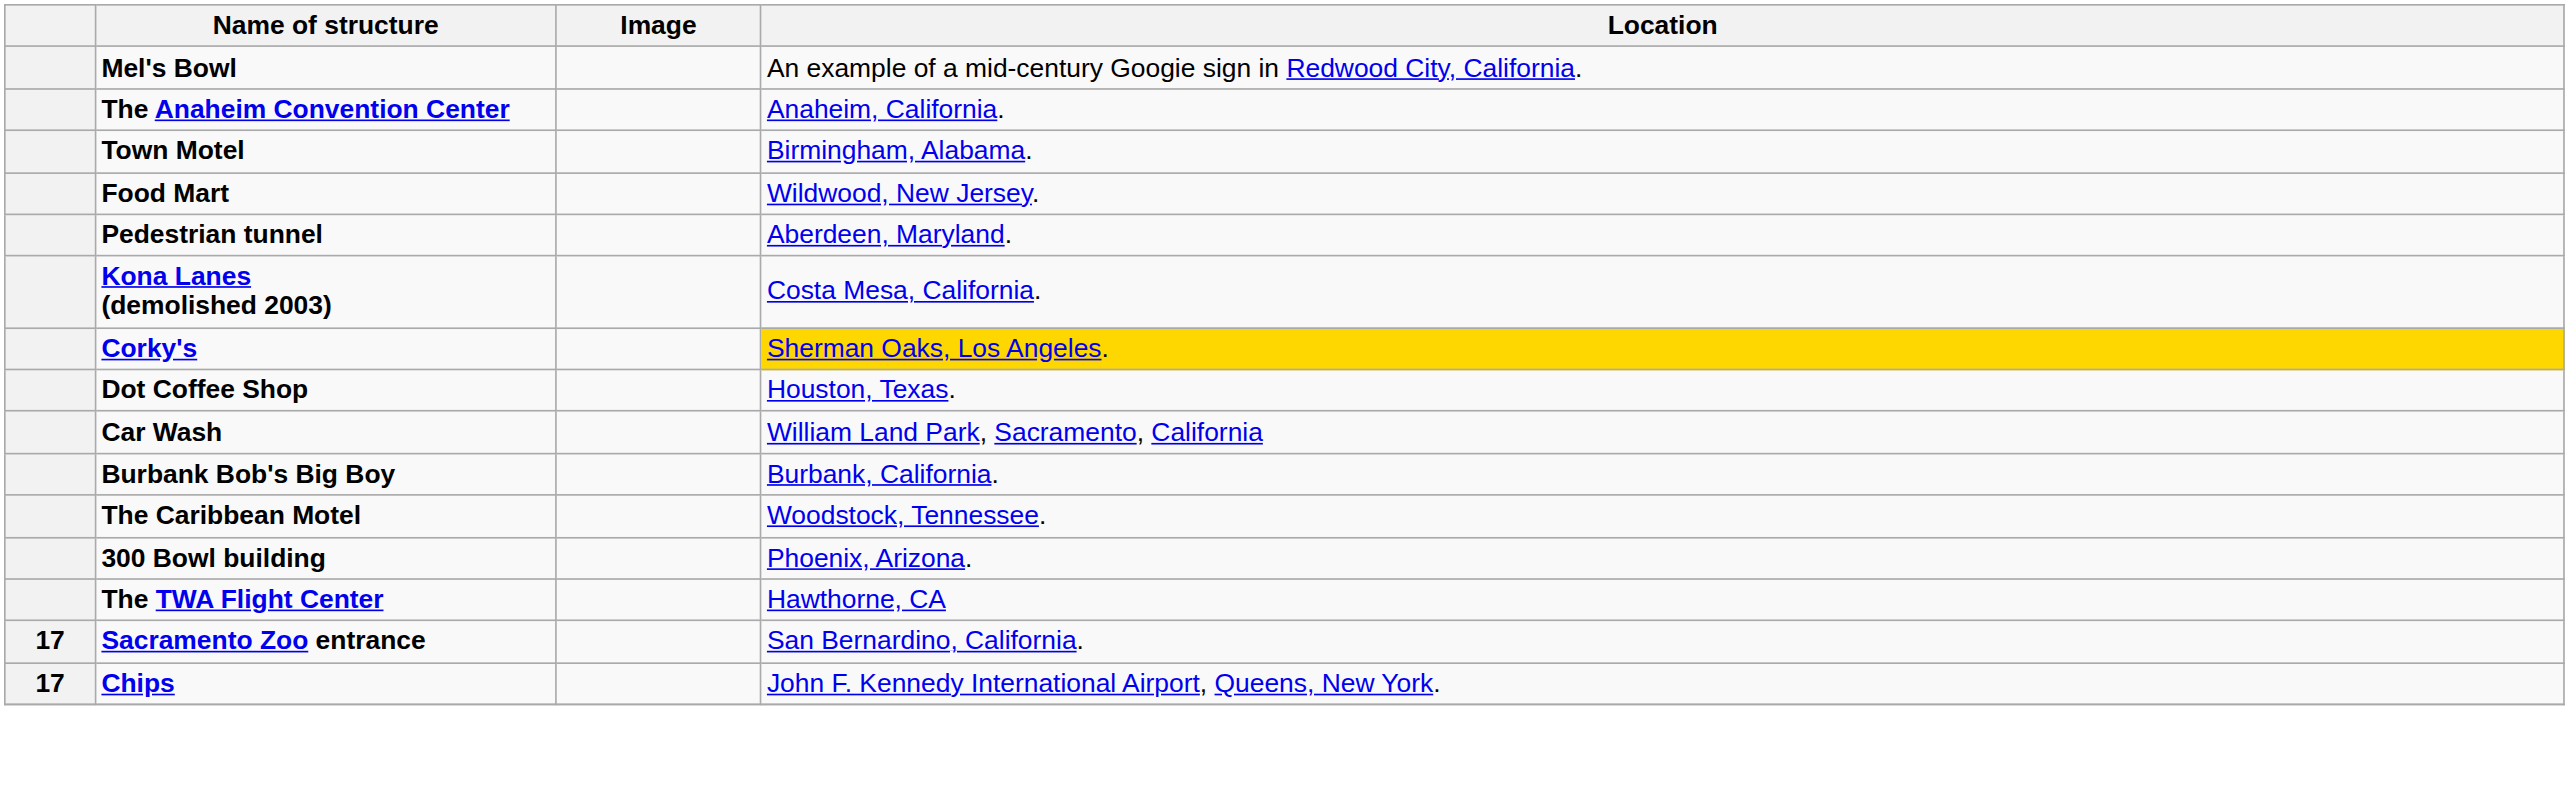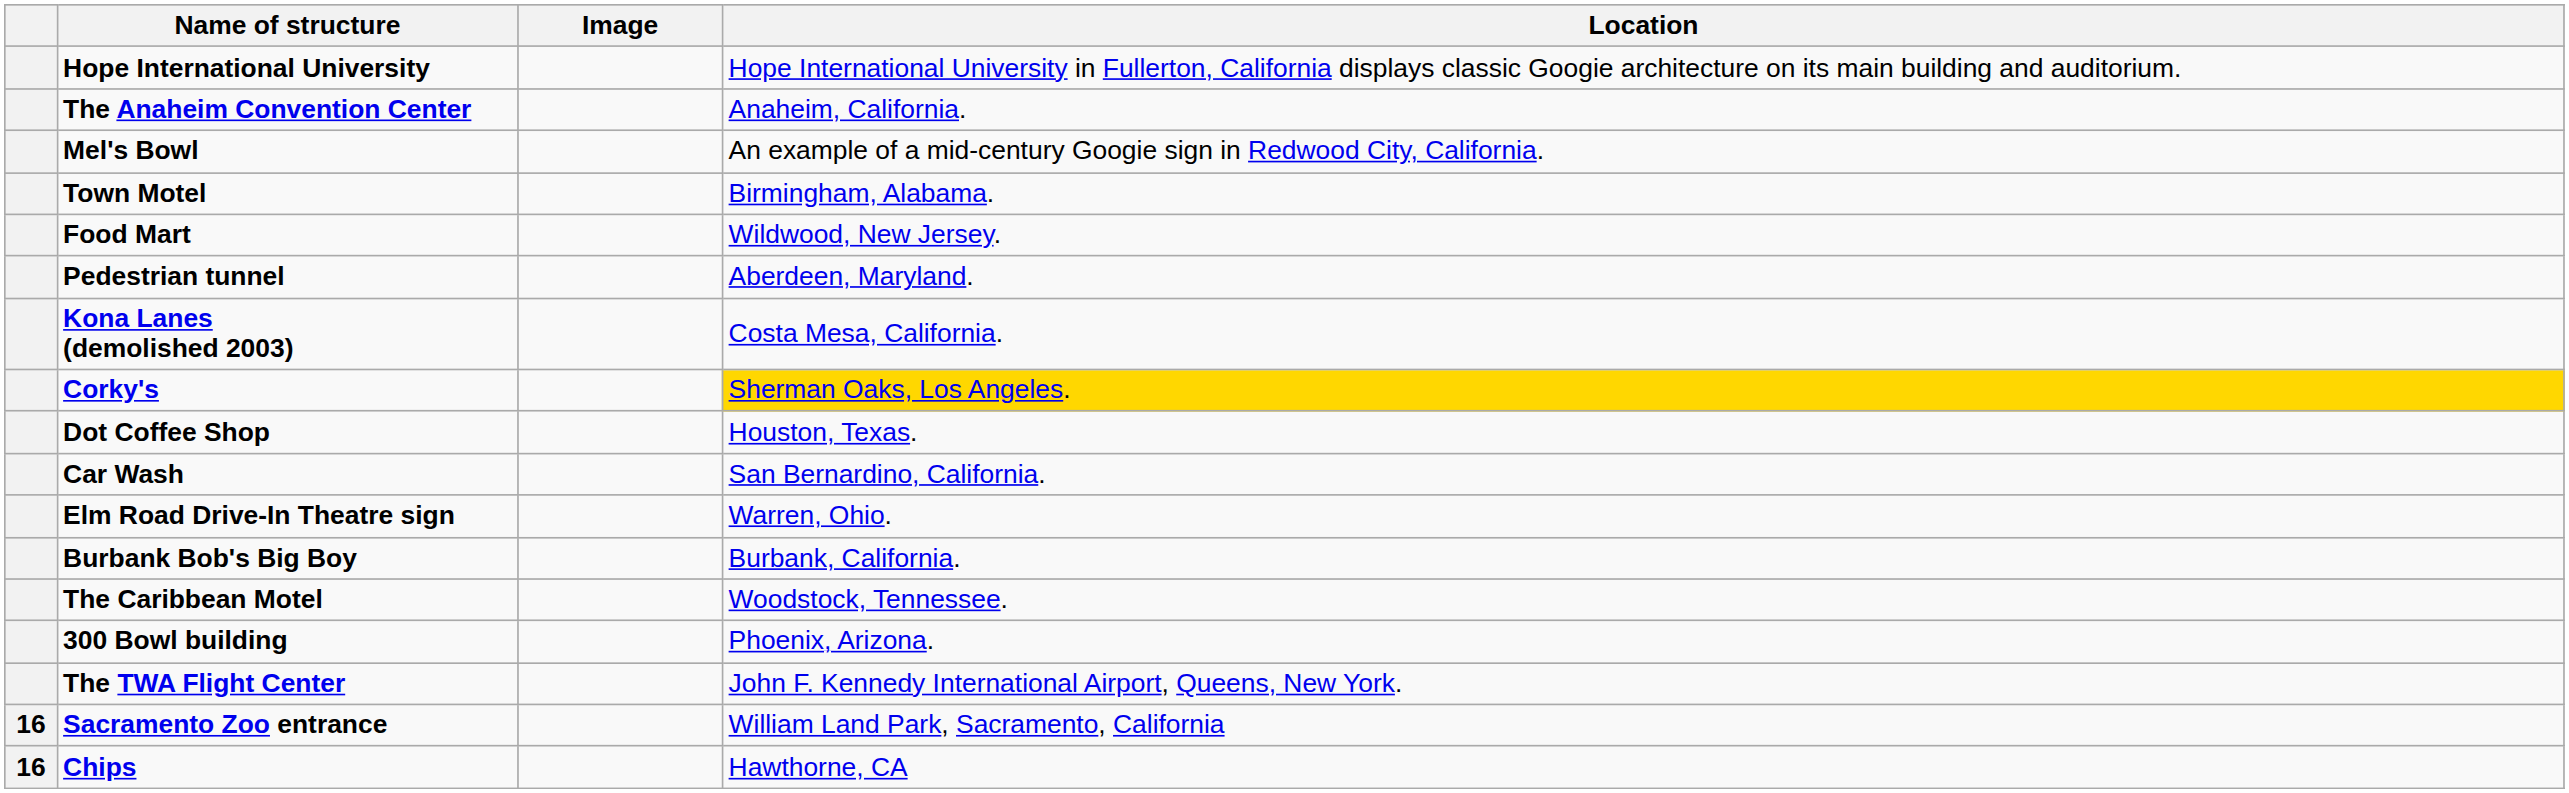+ row: Hope International University | Hope International University in Fullerton, California displays classic Googie architecture on its main building and auditorium.
rows swapped: Mel's Bowl <-> The Anaheim Convention Center
Car Wash | Location: William Land Park, Sacramento, California -> San Bernardino, California.
+ row: Elm Road Drive-In Theatre sign | Warren, Ohio.
The TWA Flight Center | Location: Hawthorne, CA -> John F. Kennedy International Airport, Queens, New York.
Sacramento Zoo entrance | column 1: 17 -> 16
Sacramento Zoo entrance | Location: San Bernardino, California. -> William Land Park, Sacramento, California
Chips | column 1: 17 -> 16
Chips | Location: John F. Kennedy International Airport, Queens, New York. -> Hawthorne, CA
